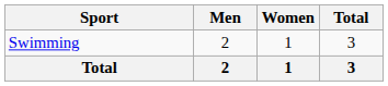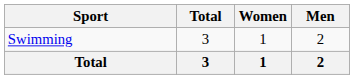columns swapped: Men <-> Total
